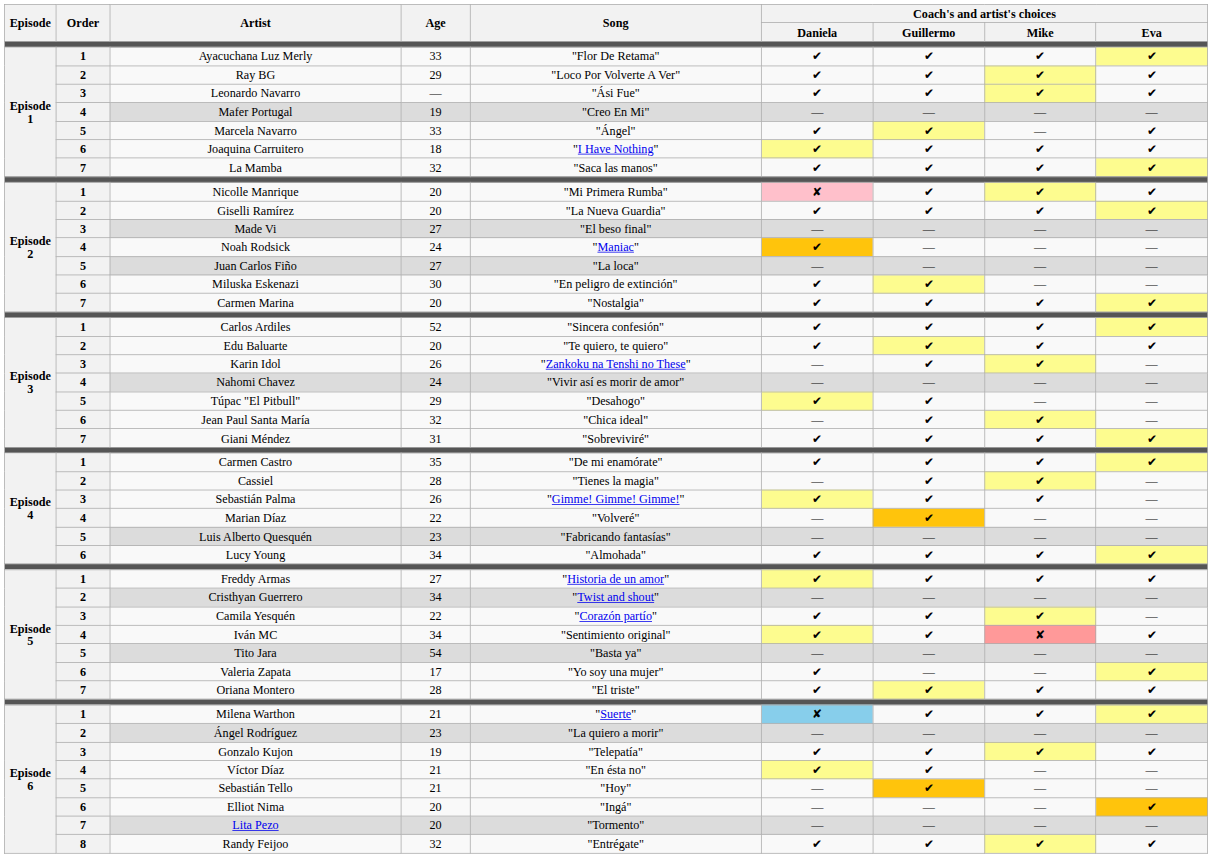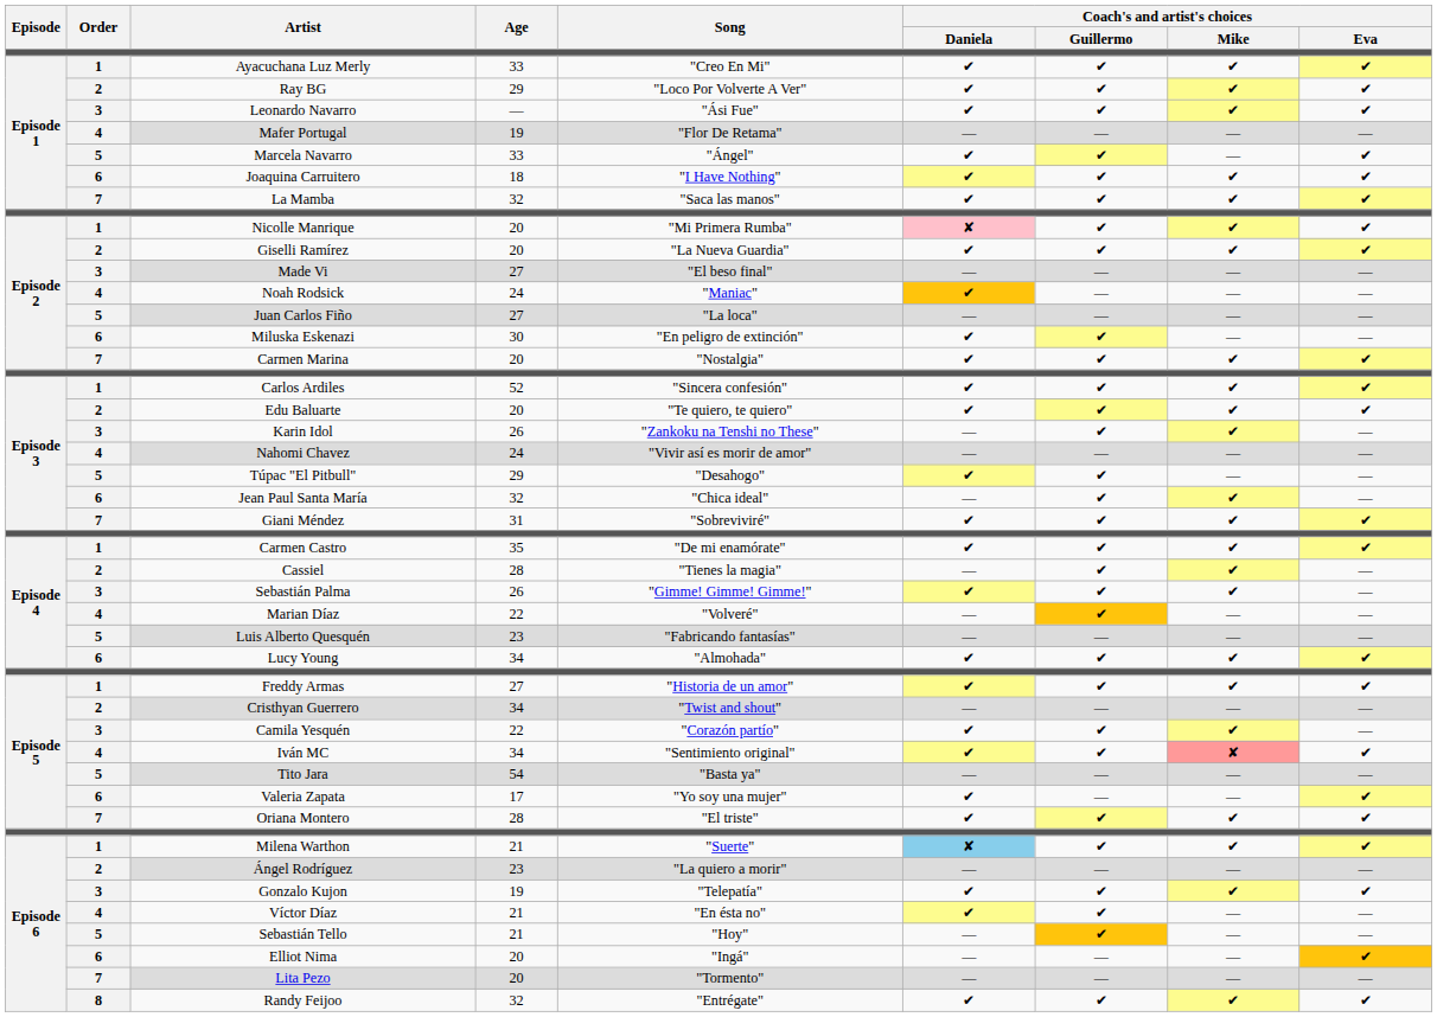Ayacuchana Luz Merly | Song: "Flor De Retama" -> "Creo En Mi"
Mafer Portugal | Song: "Creo En Mi" -> "Flor De Retama"
